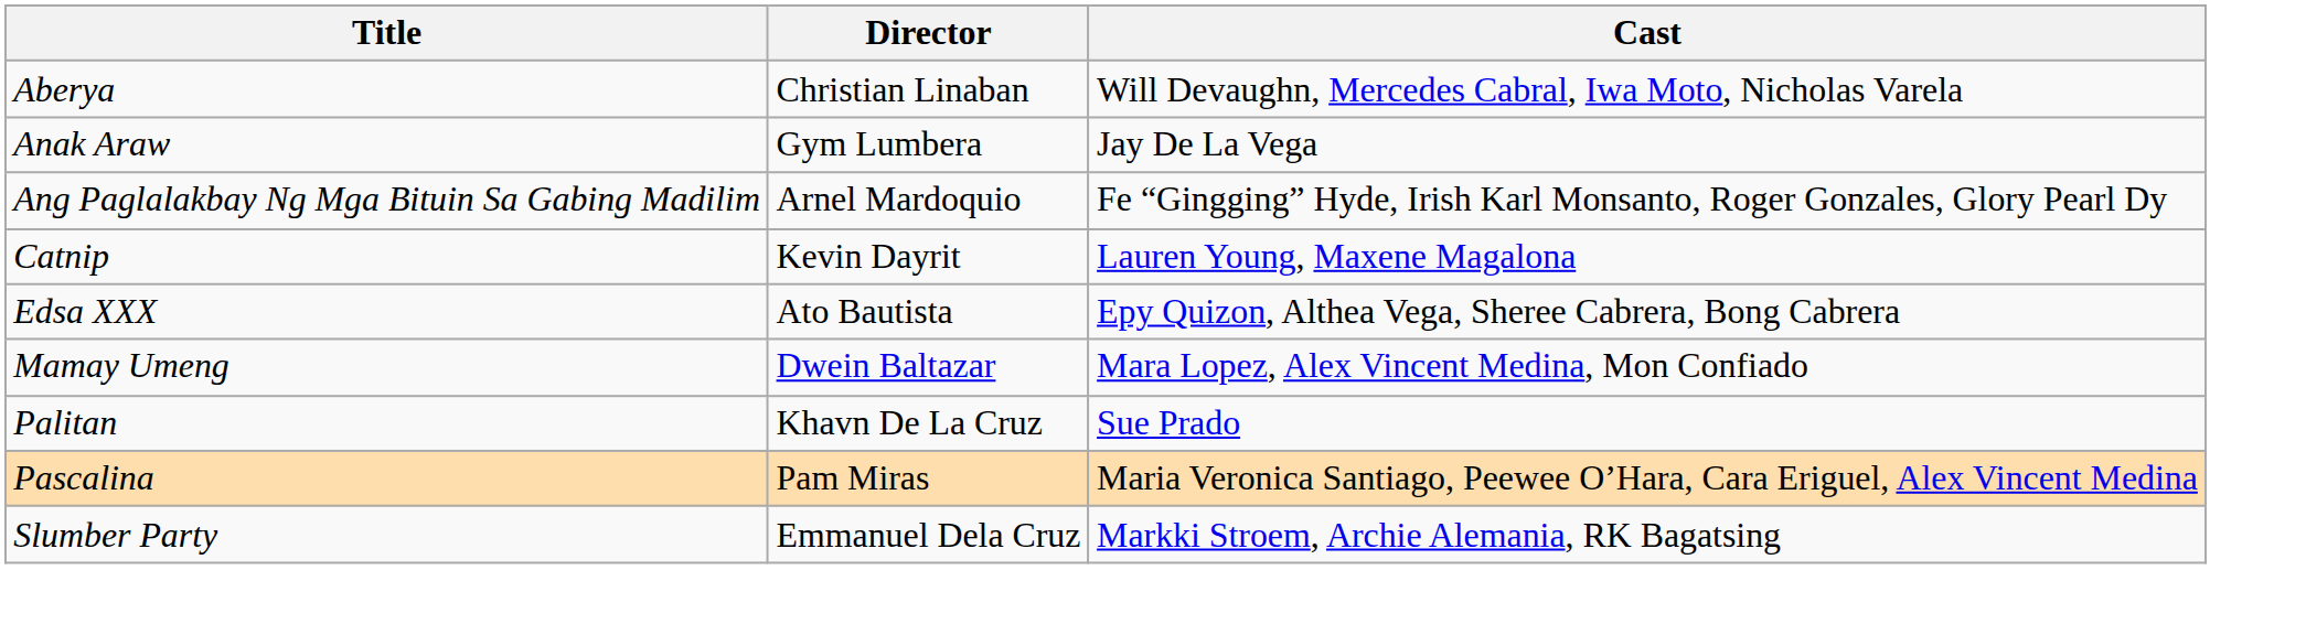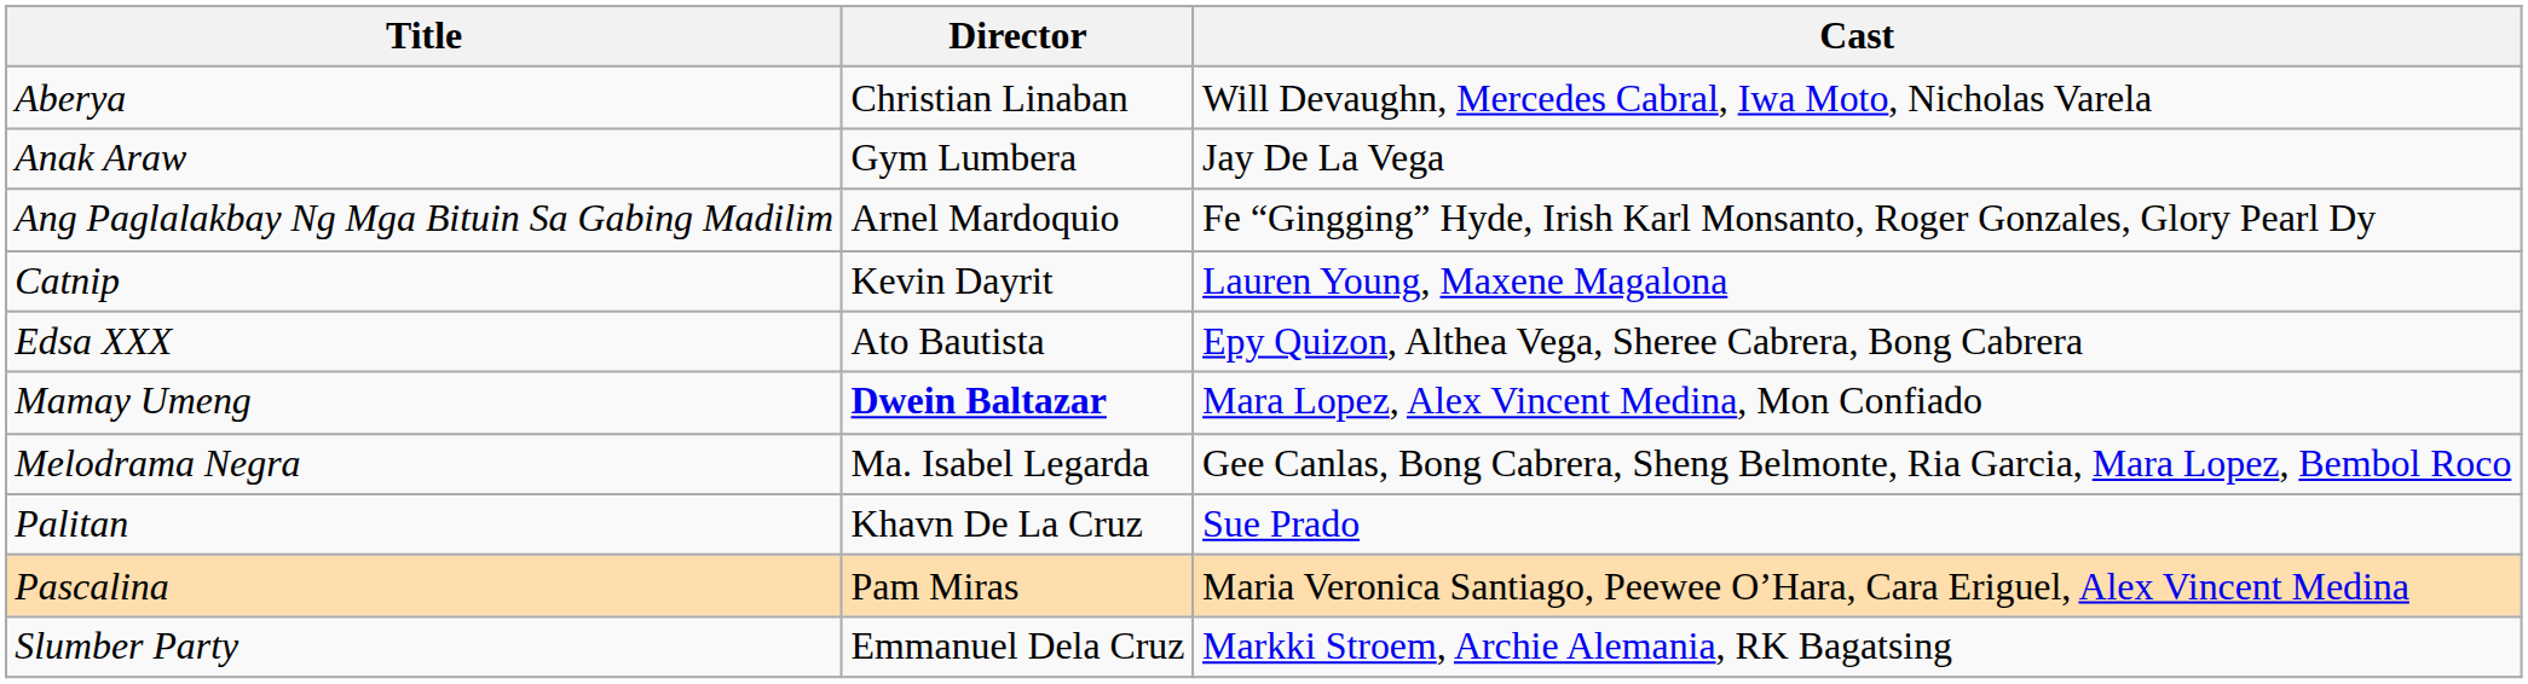Mamay Umeng | Director: normal -> bold
+ row: Melodrama Negra | Ma. Isabel Legarda | Gee Canlas, Bong Cabrera, Sheng Belmonte, Ria Garcia, Mara Lopez, Bembol Roco
